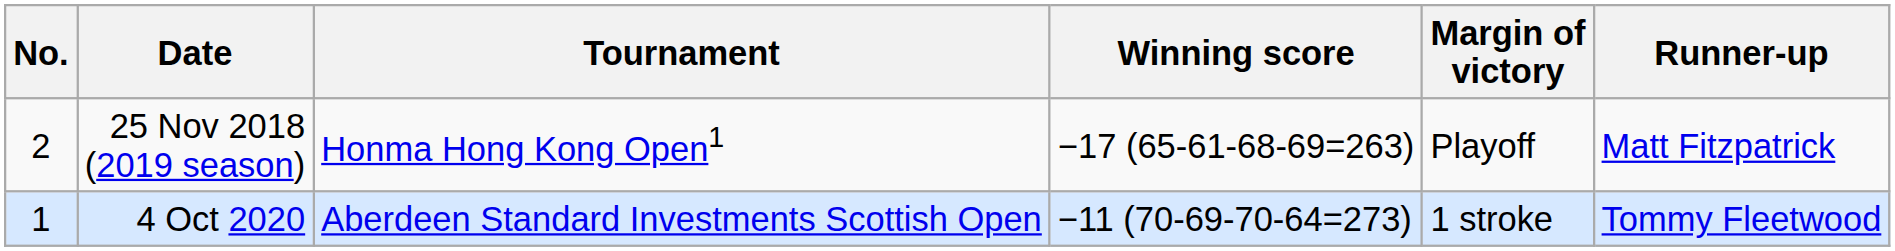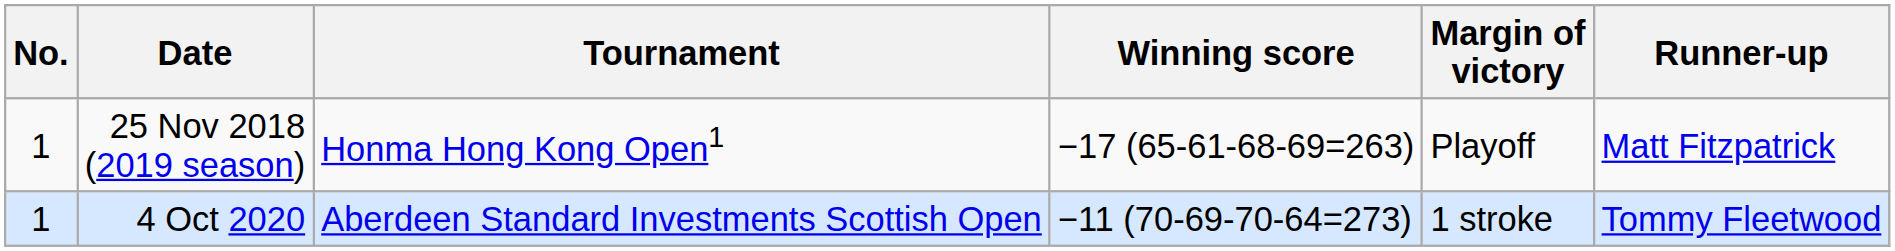25 Nov 2018 (2019 season) | No.: 2 -> 1
